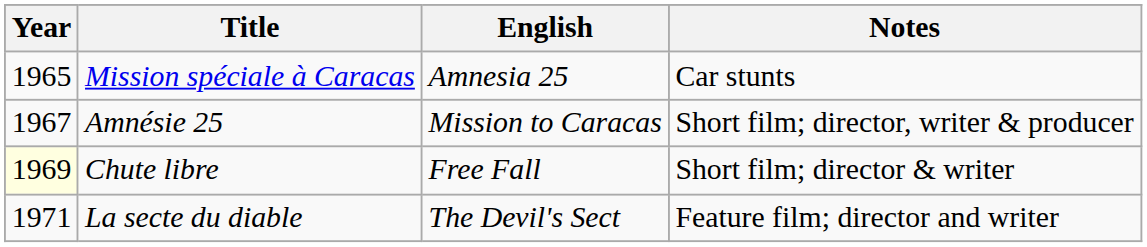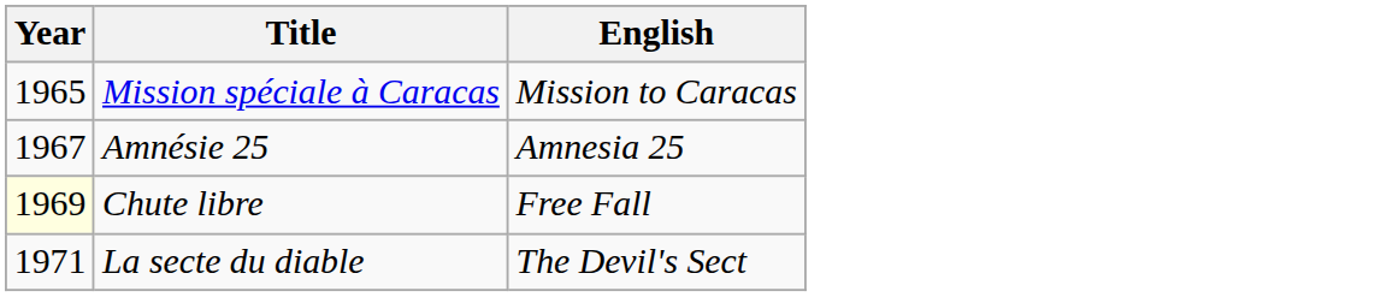- column: Notes | Car stunts | Short film; director, writer & producer | Short film; director & writer | Feature film; director and writer
Mission spéciale à Caracas | English: Amnesia 25 -> Mission to Caracas
Amnésie 25 | English: Mission to Caracas -> Amnesia 25
